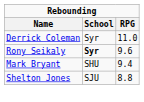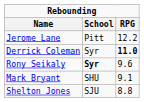+ row: Jerome Lane | Pitt | 12.2
Derrick Coleman | RPG: normal -> bold
Mark Bryant | RPG: 9.4 -> 9.1
